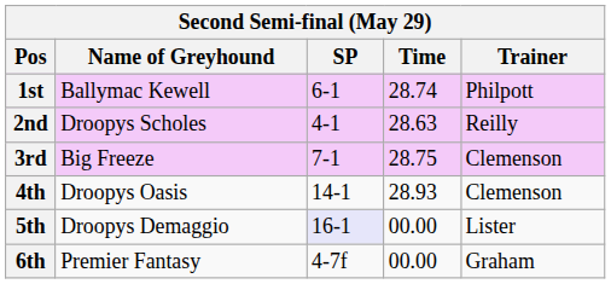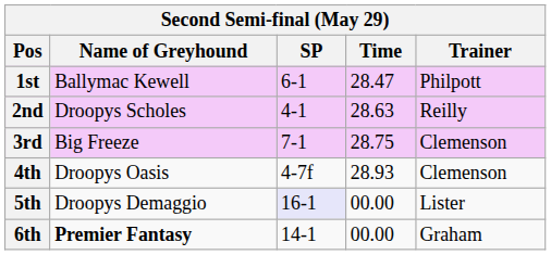1st | Time: 28.74 -> 28.47
4th | SP: 14-1 -> 4-7f
6th | Name of Greyhound: normal -> bold
6th | SP: 4-7f -> 14-1
